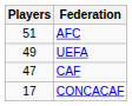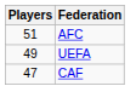- row: 17 | CONCACAF
